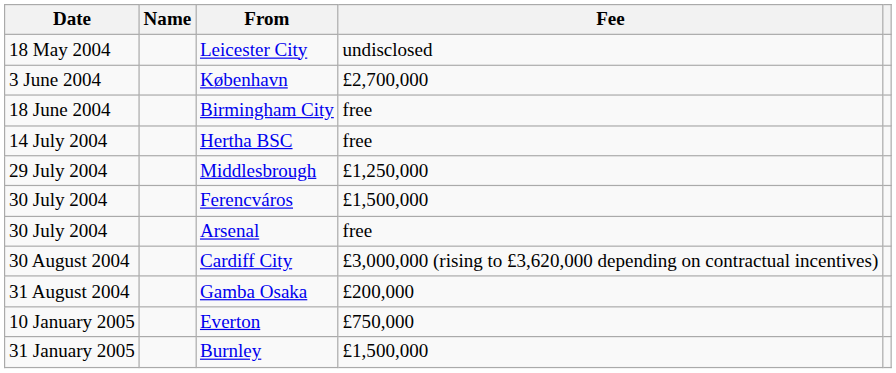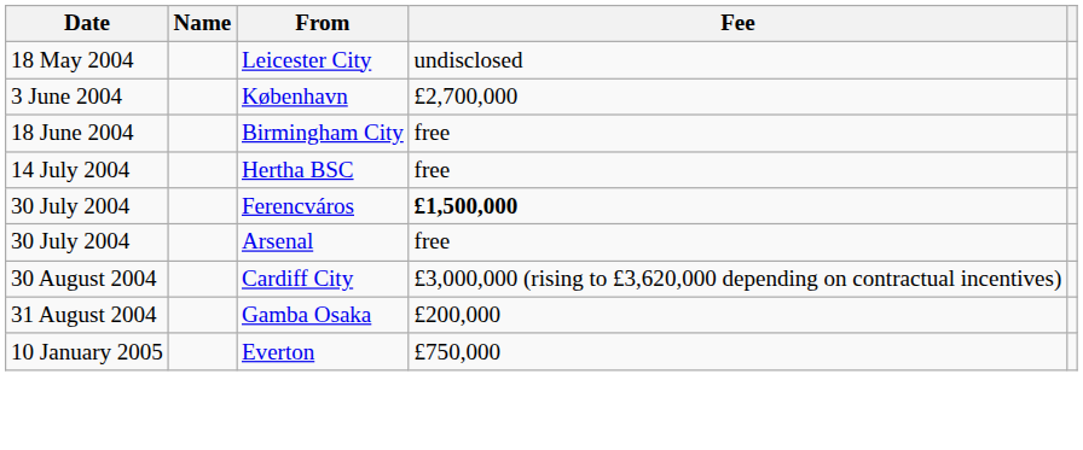- row: 29 July 2004 | Middlesbrough | £1,250,000
Ferencváros | Fee: normal -> bold
- row: 31 January 2005 | Burnley | £1,500,000
